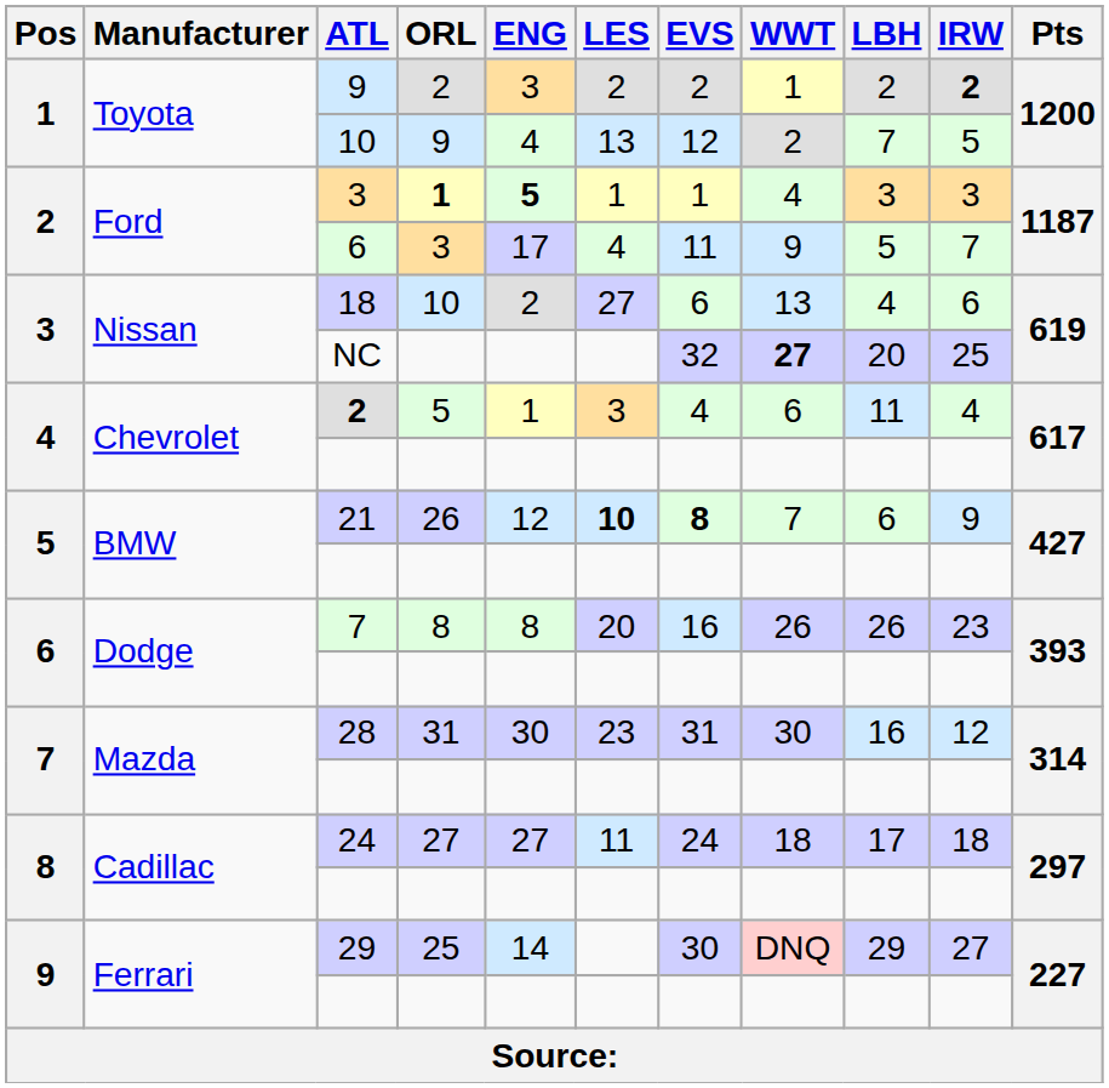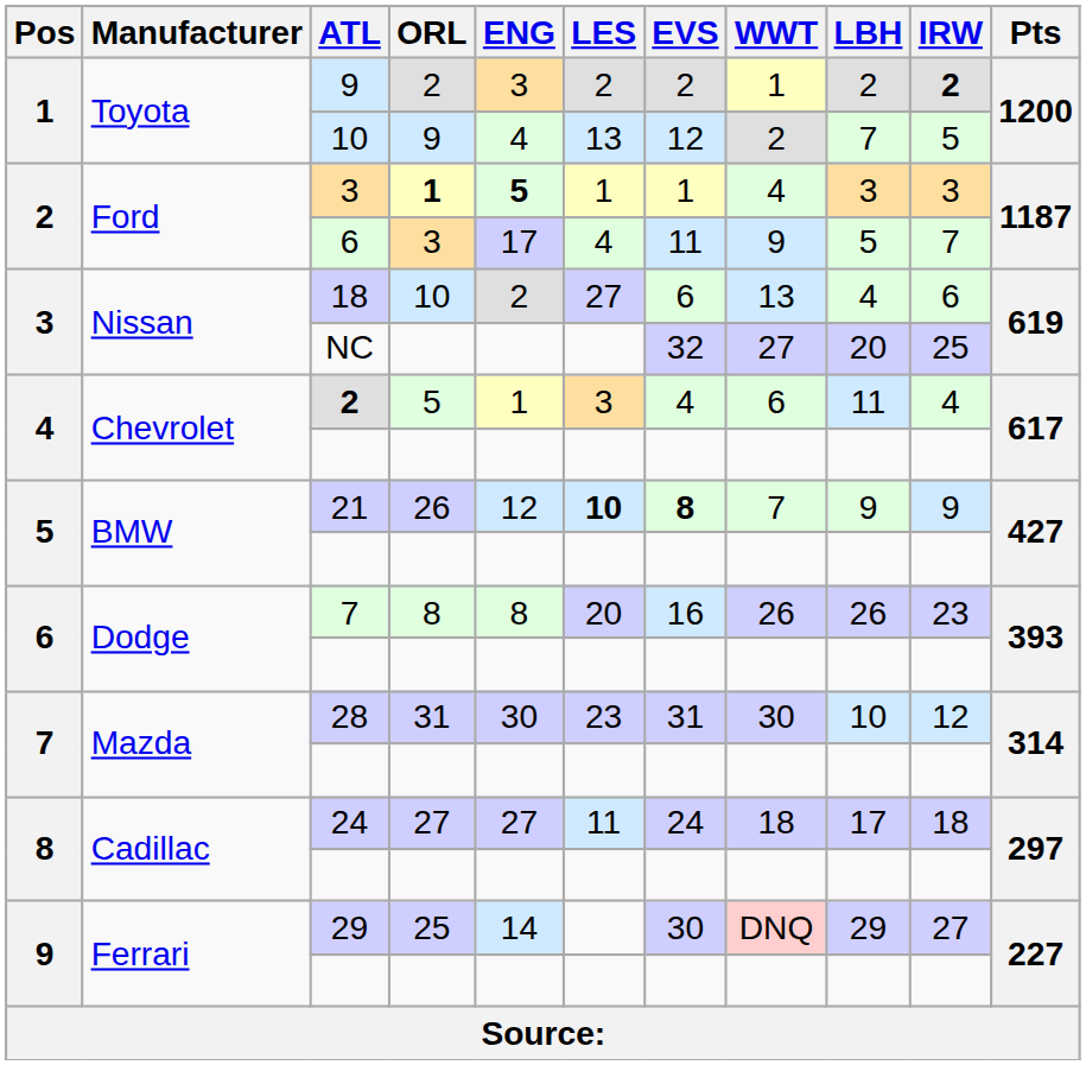NC | WWT: bold -> normal
21 | LBH: 6 -> 9
28 | LBH: 16 -> 10
